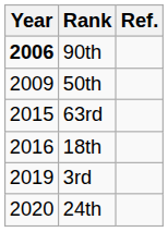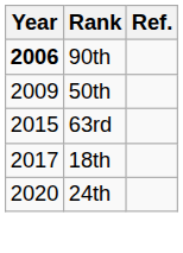18th | Year: 2016 -> 2017
- row: 2019 | 3rd
